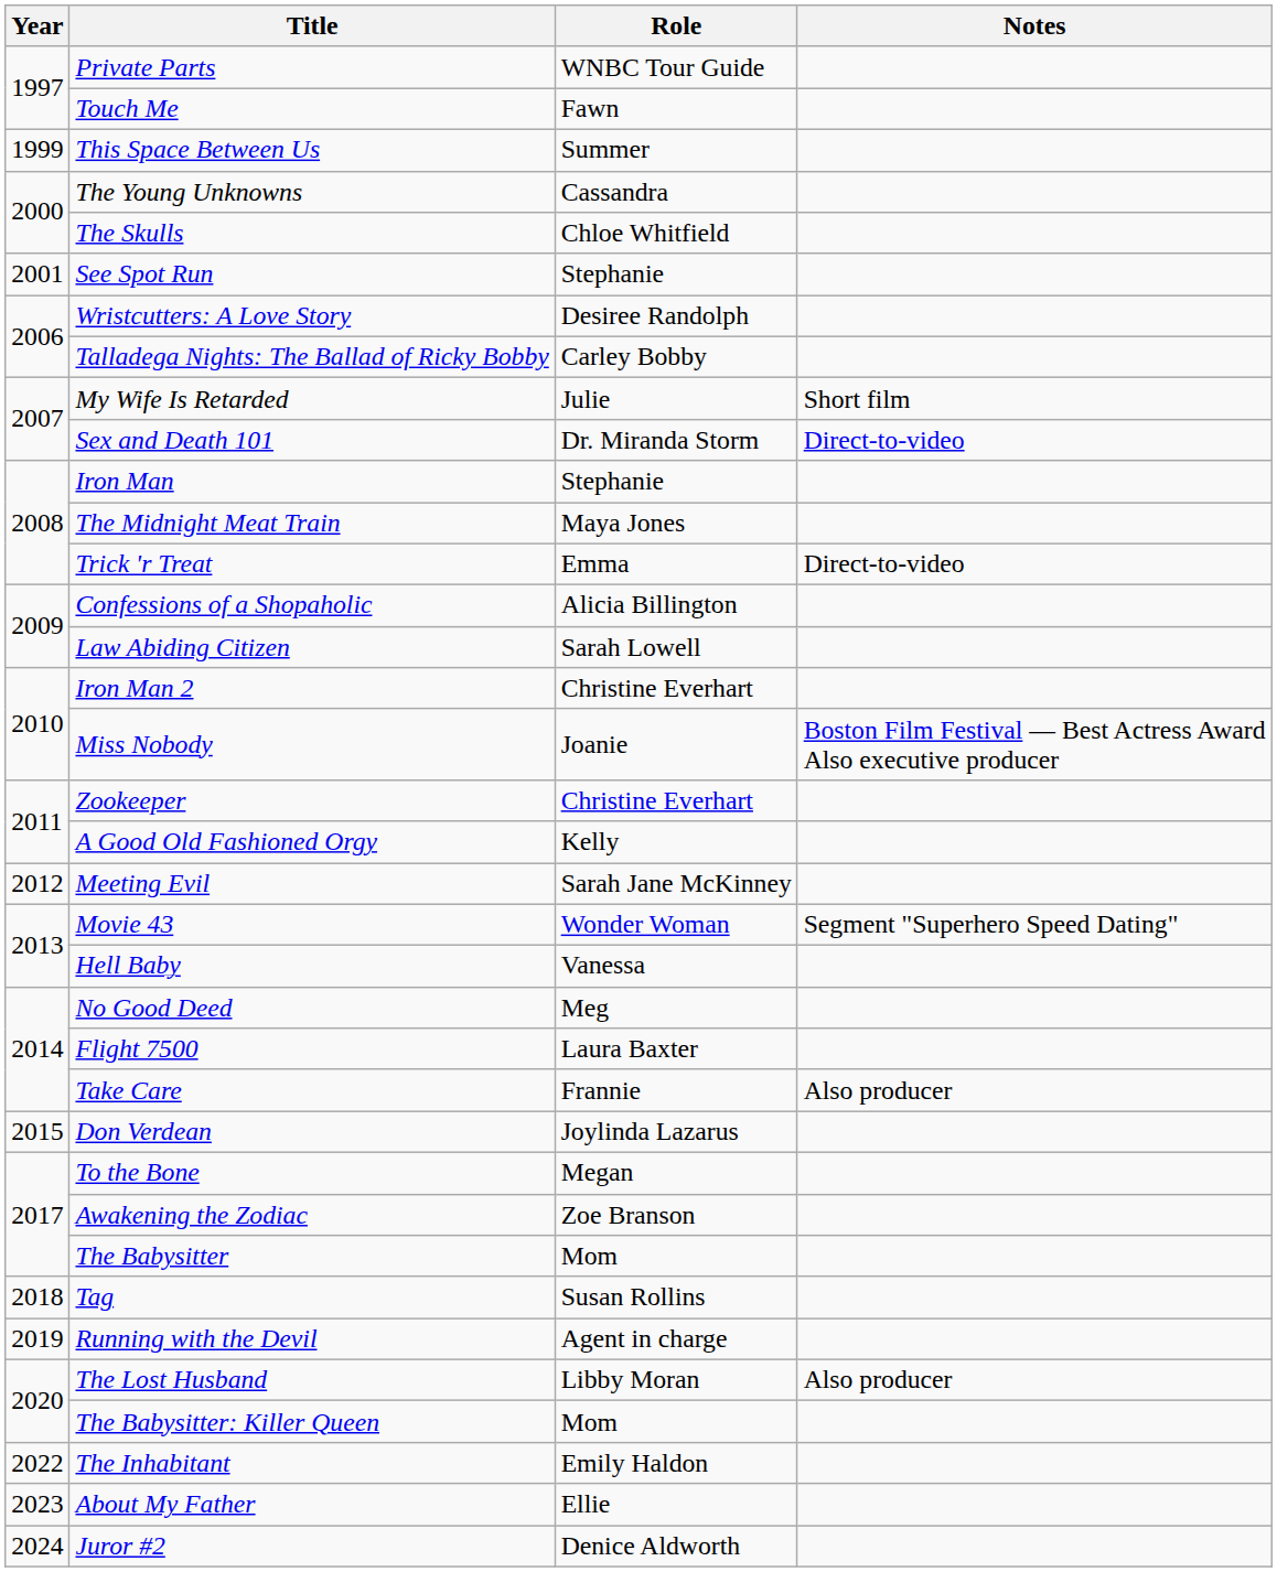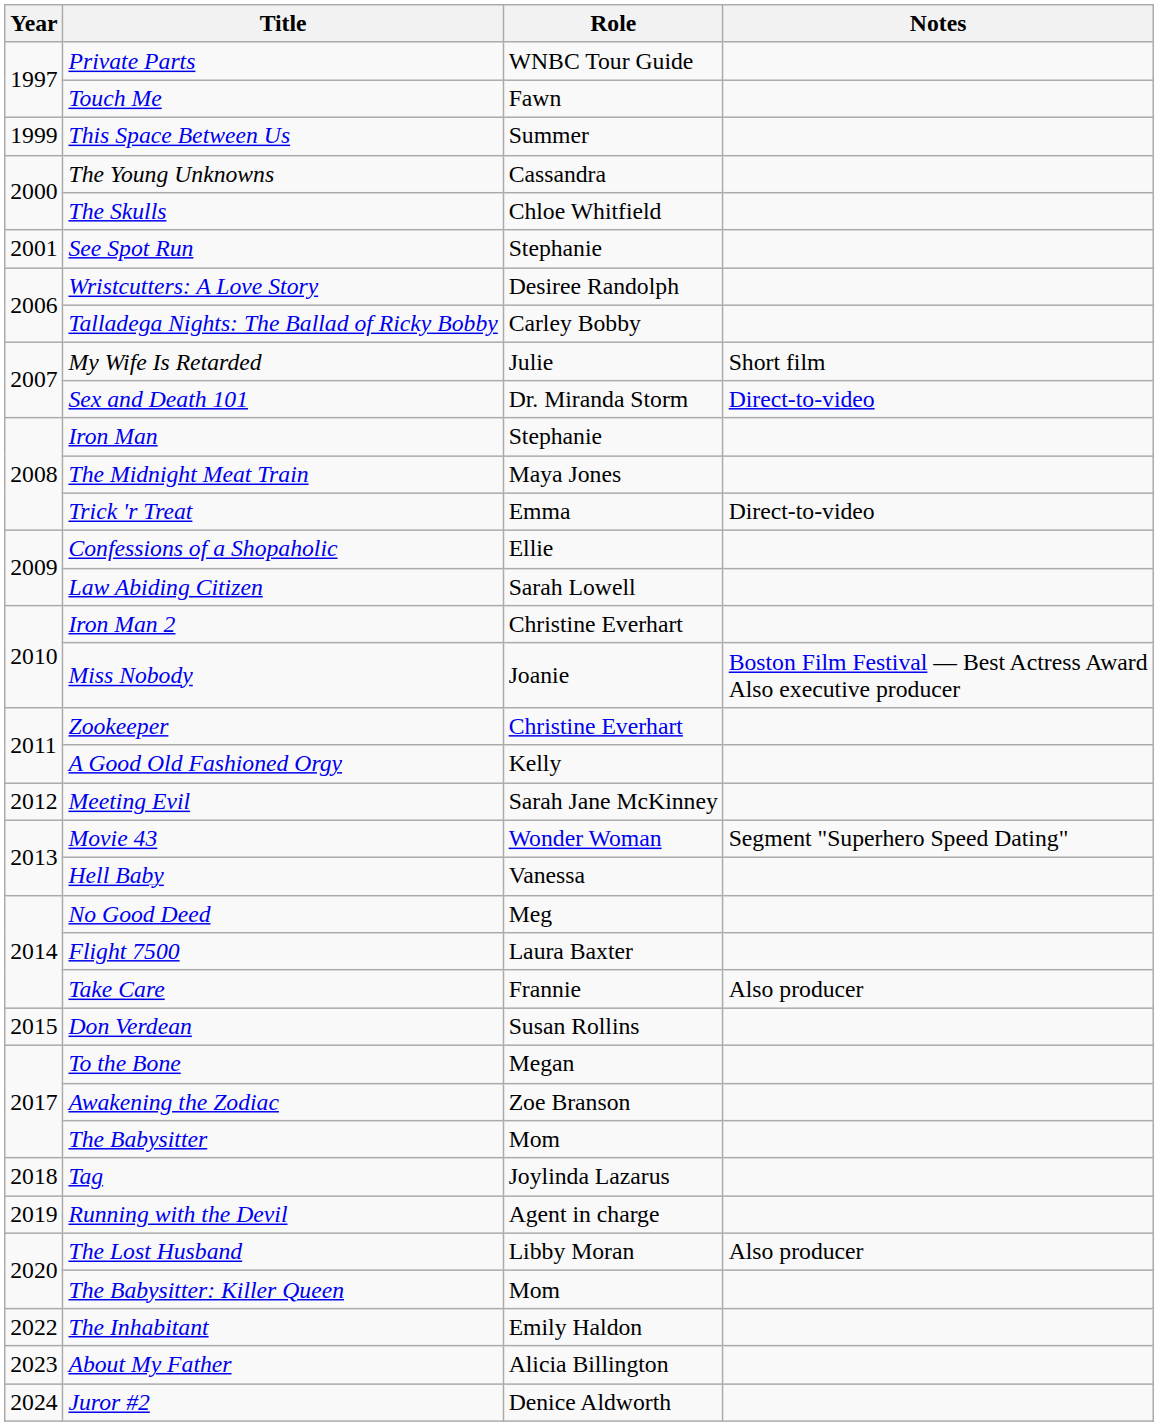Confessions of a Shopaholic | Role: Alicia Billington -> Ellie
Don Verdean | Role: Joylinda Lazarus -> Susan Rollins
Tag | Role: Susan Rollins -> Joylinda Lazarus
About My Father | Role: Ellie -> Alicia Billington
